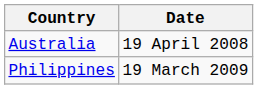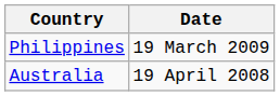rows swapped: Australia <-> Philippines
